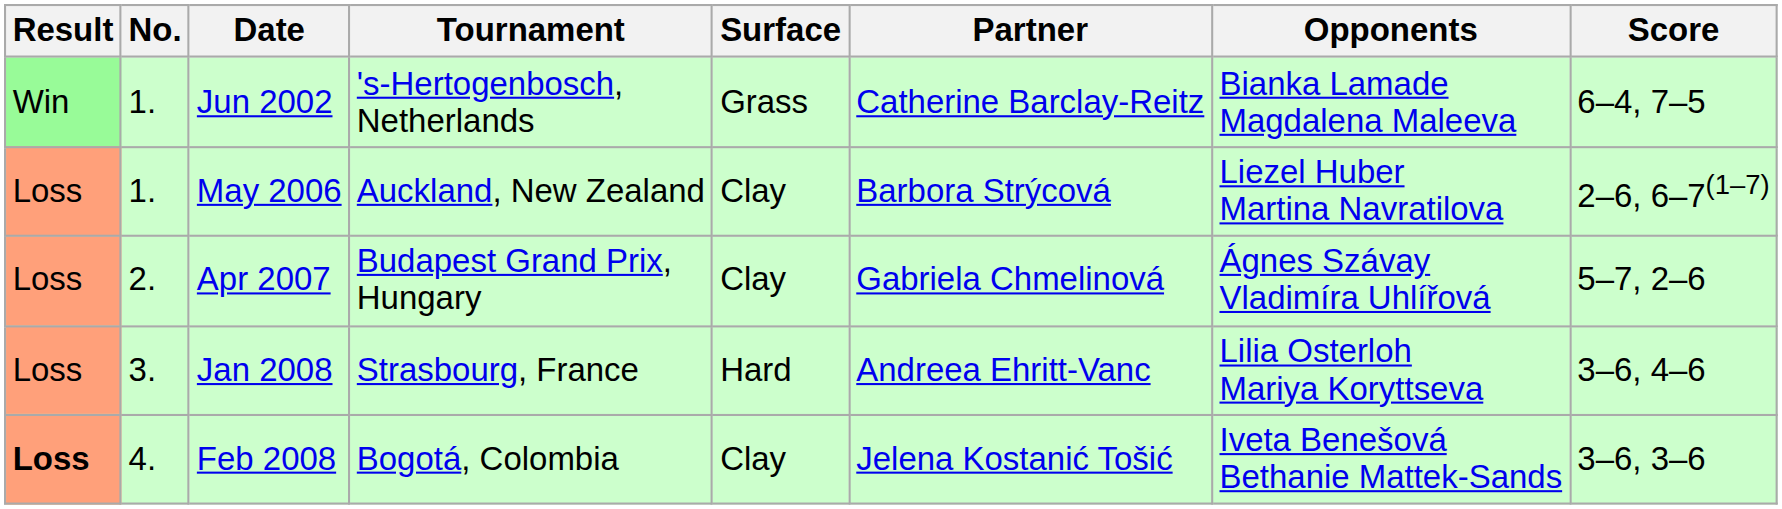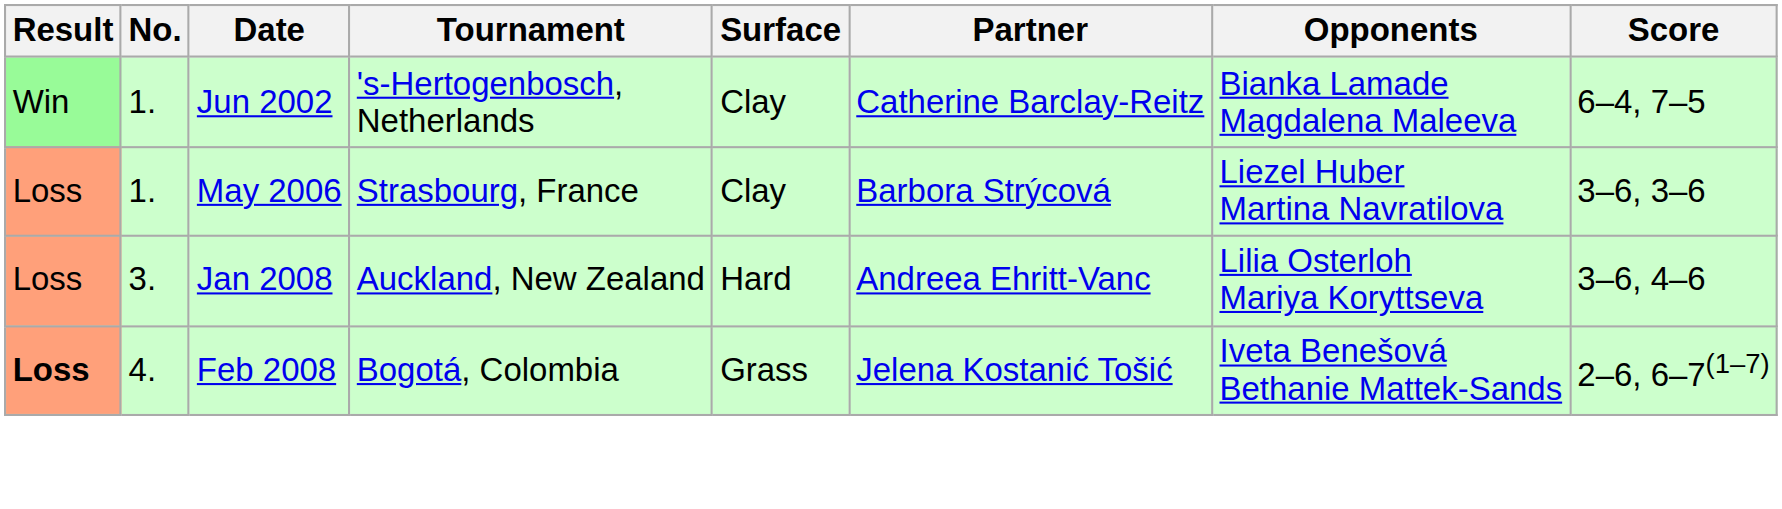Jun 2002 | Surface: Grass -> Clay
May 2006 | Tournament: Auckland, New Zealand -> Strasbourg, France
May 2006 | Score: 2–6, 6–7(1–7) -> 3–6, 3–6
- row: Loss | 2. | Apr 2007 | Budapest Grand Prix, Hungary | Clay | Gabriela Chmelinová | Ágnes Szávay Vladimíra Uhlířová | 5–7, 2–6
Jan 2008 | Tournament: Strasbourg, France -> Auckland, New Zealand
Feb 2008 | Surface: Clay -> Grass
Feb 2008 | Score: 3–6, 3–6 -> 2–6, 6–7(1–7)
